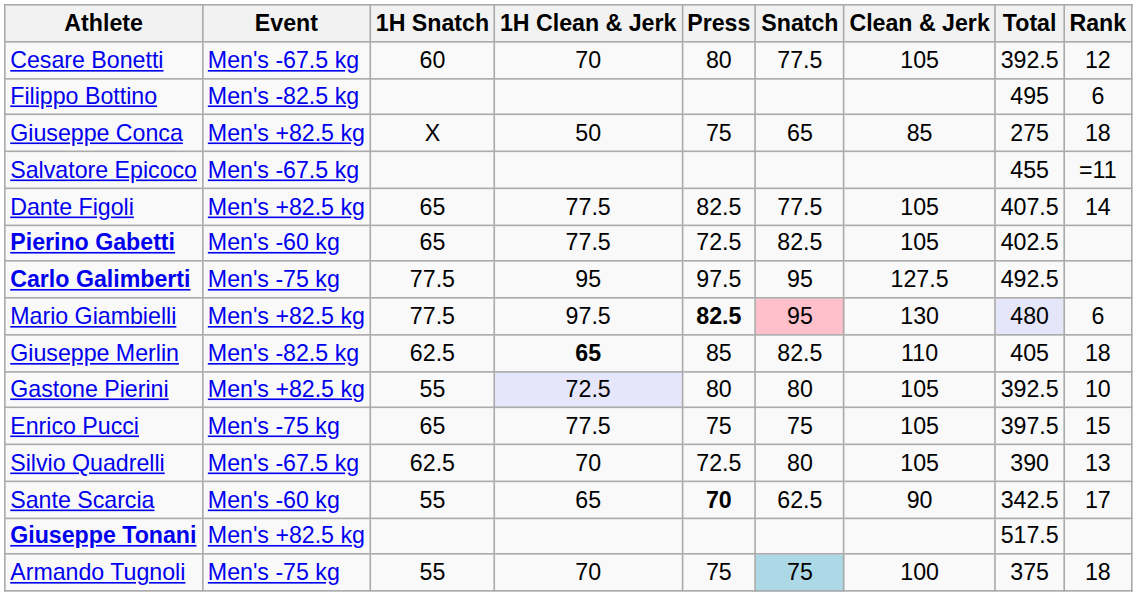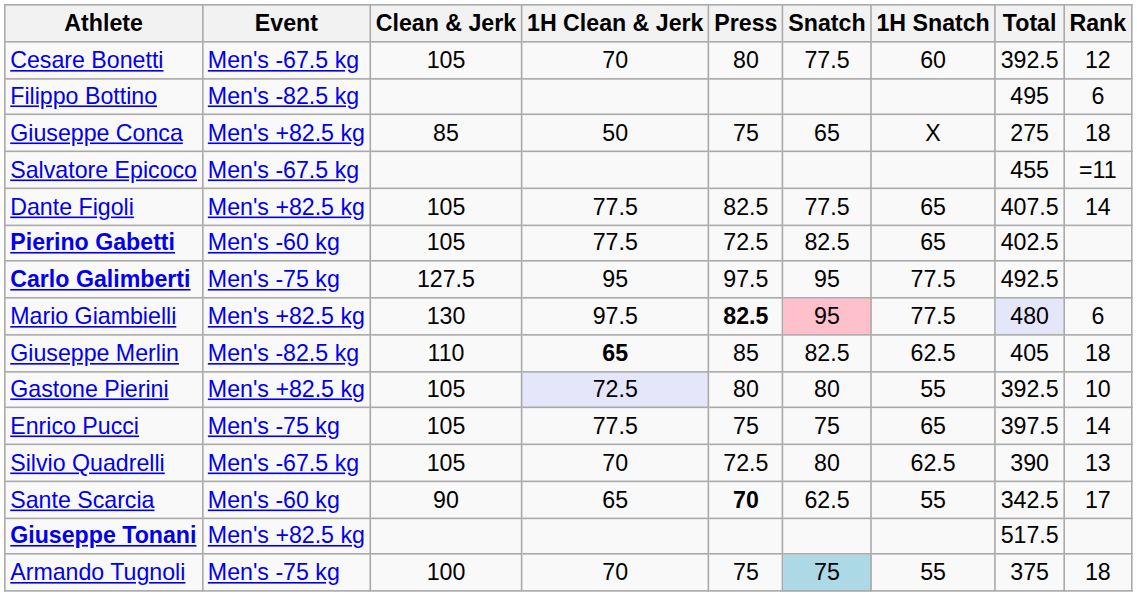columns swapped: 1H Snatch <-> Clean & Jerk
Enrico Pucci | Rank: 15 -> 14
